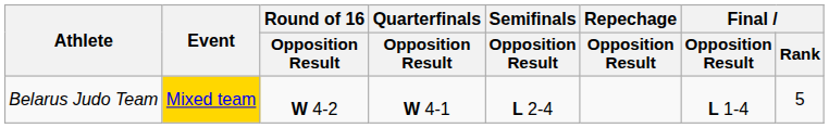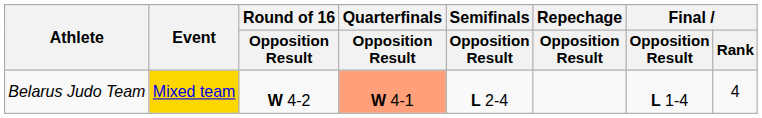Belarus Judo Team | Quarterfinals / Opposition Result: no background -> lightsalmon background
Belarus Judo Team | Final / Rank: 5 -> 4
